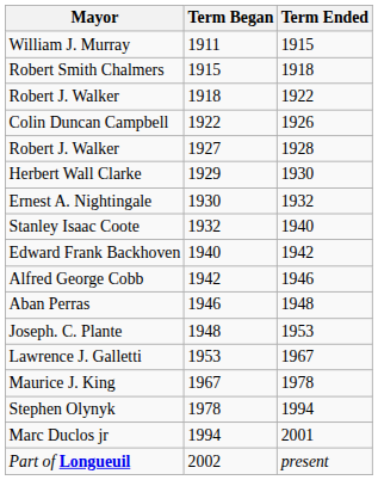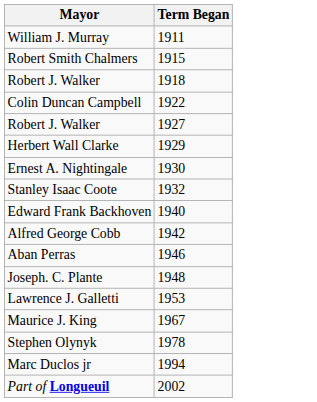- column: Term Ended | 1915 | 1918 | 1922 | 1926 | 1928 | 1930 | 1932 | 1940 | 1942 | 1946 | 1948 | 1953 | 1967 | 1978 | 1994 | 2001 | present
